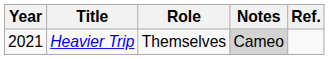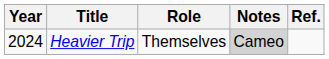Heavier Trip | Year: 2021 -> 2024
